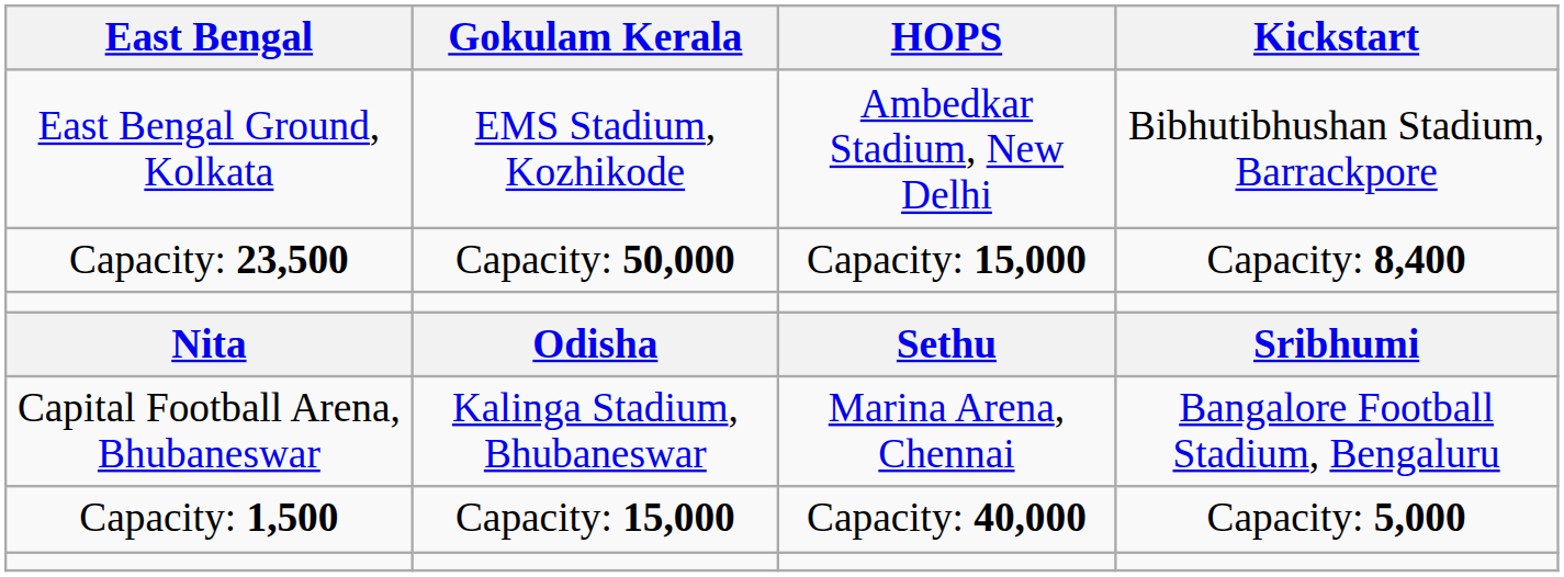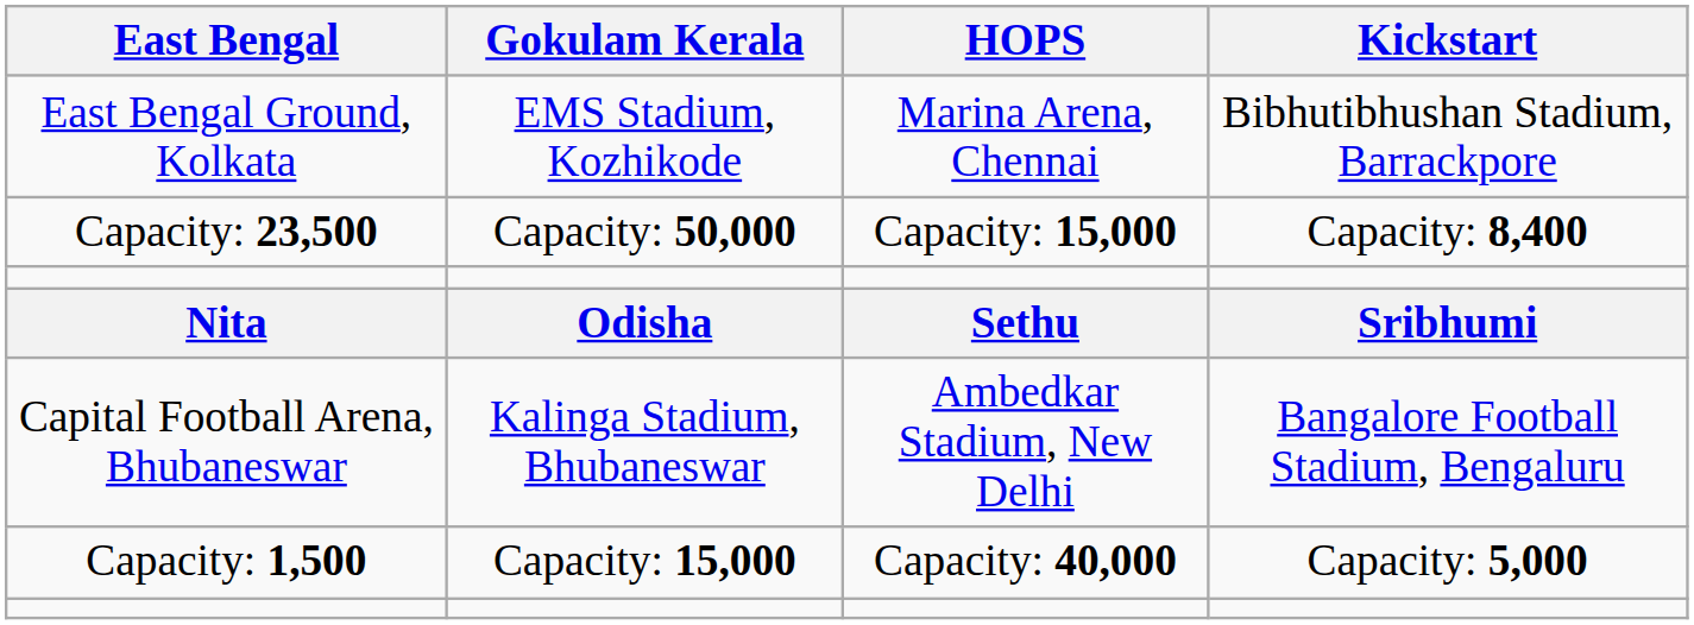East Bengal Ground, Kolkata | HOPS: Ambedkar Stadium, New Delhi -> Marina Arena, Chennai
Capital Football Arena, Bhubaneswar | HOPS: Marina Arena, Chennai -> Ambedkar Stadium, New Delhi
